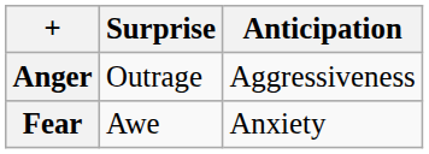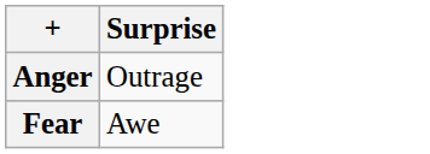- column: Anticipation | Aggressiveness | Anxiety
